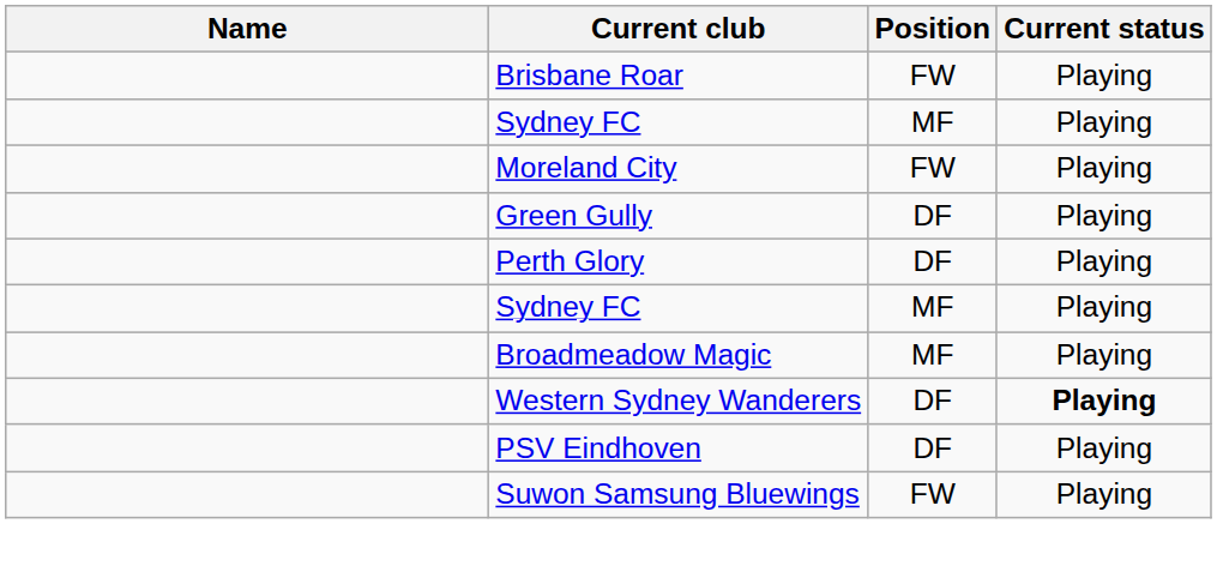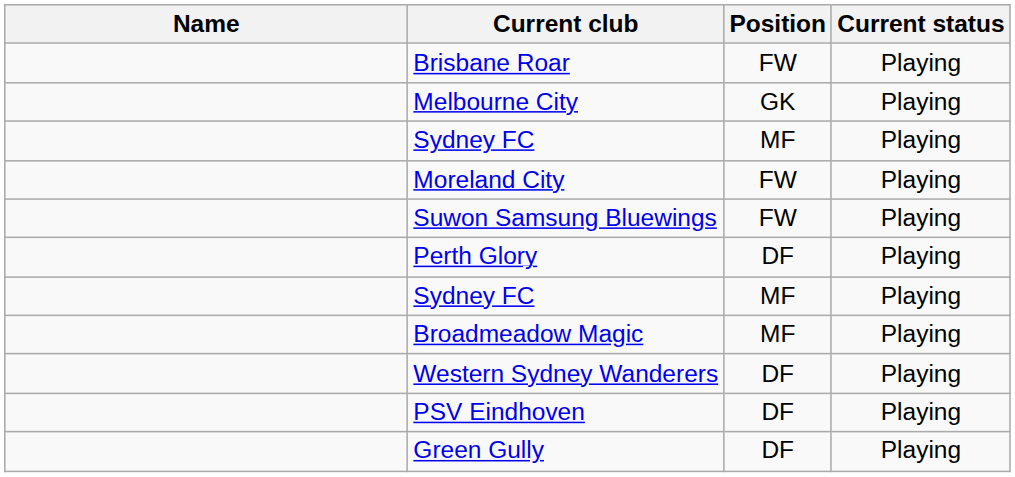+ row: Melbourne City | GK | Playing
rows swapped: Green Gully <-> Suwon Samsung Bluewings
Western Sydney Wanderers | Current status: bold -> normal
